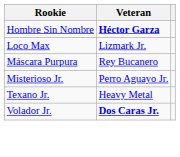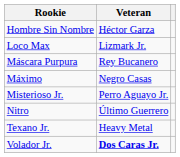Hombre Sin Nombre | Veteran: bold -> normal
+ row: Máximo | Negro Casas
+ row: Nitro | Último Guerrero
